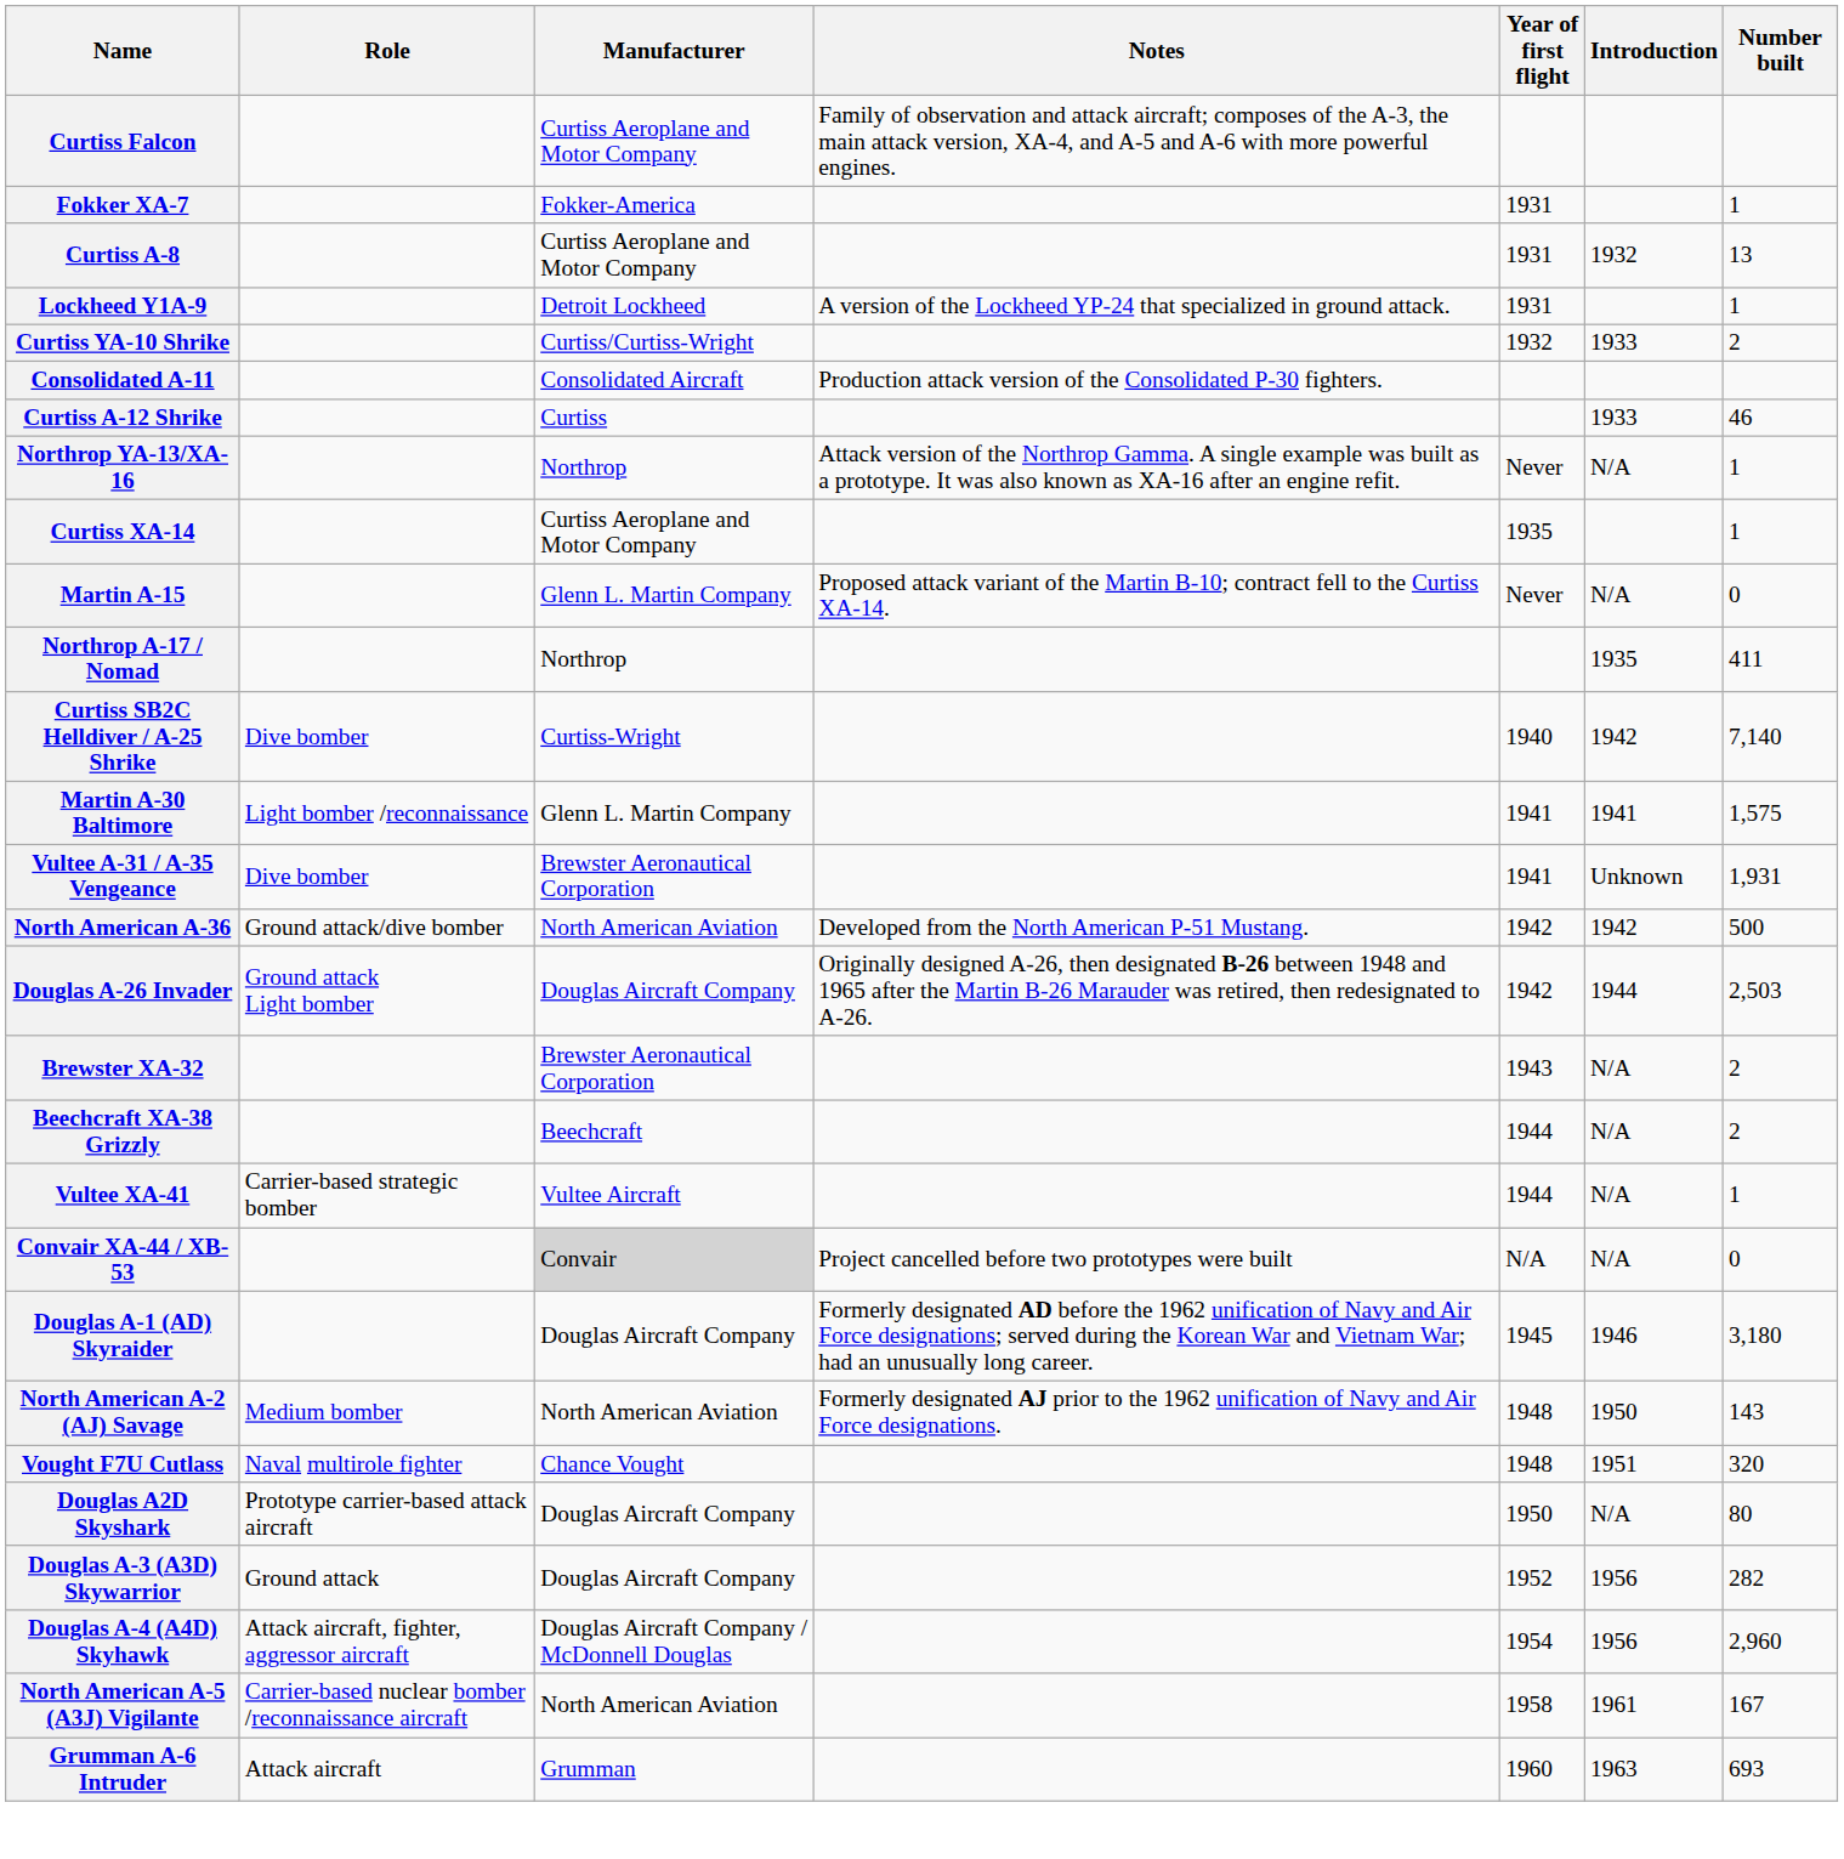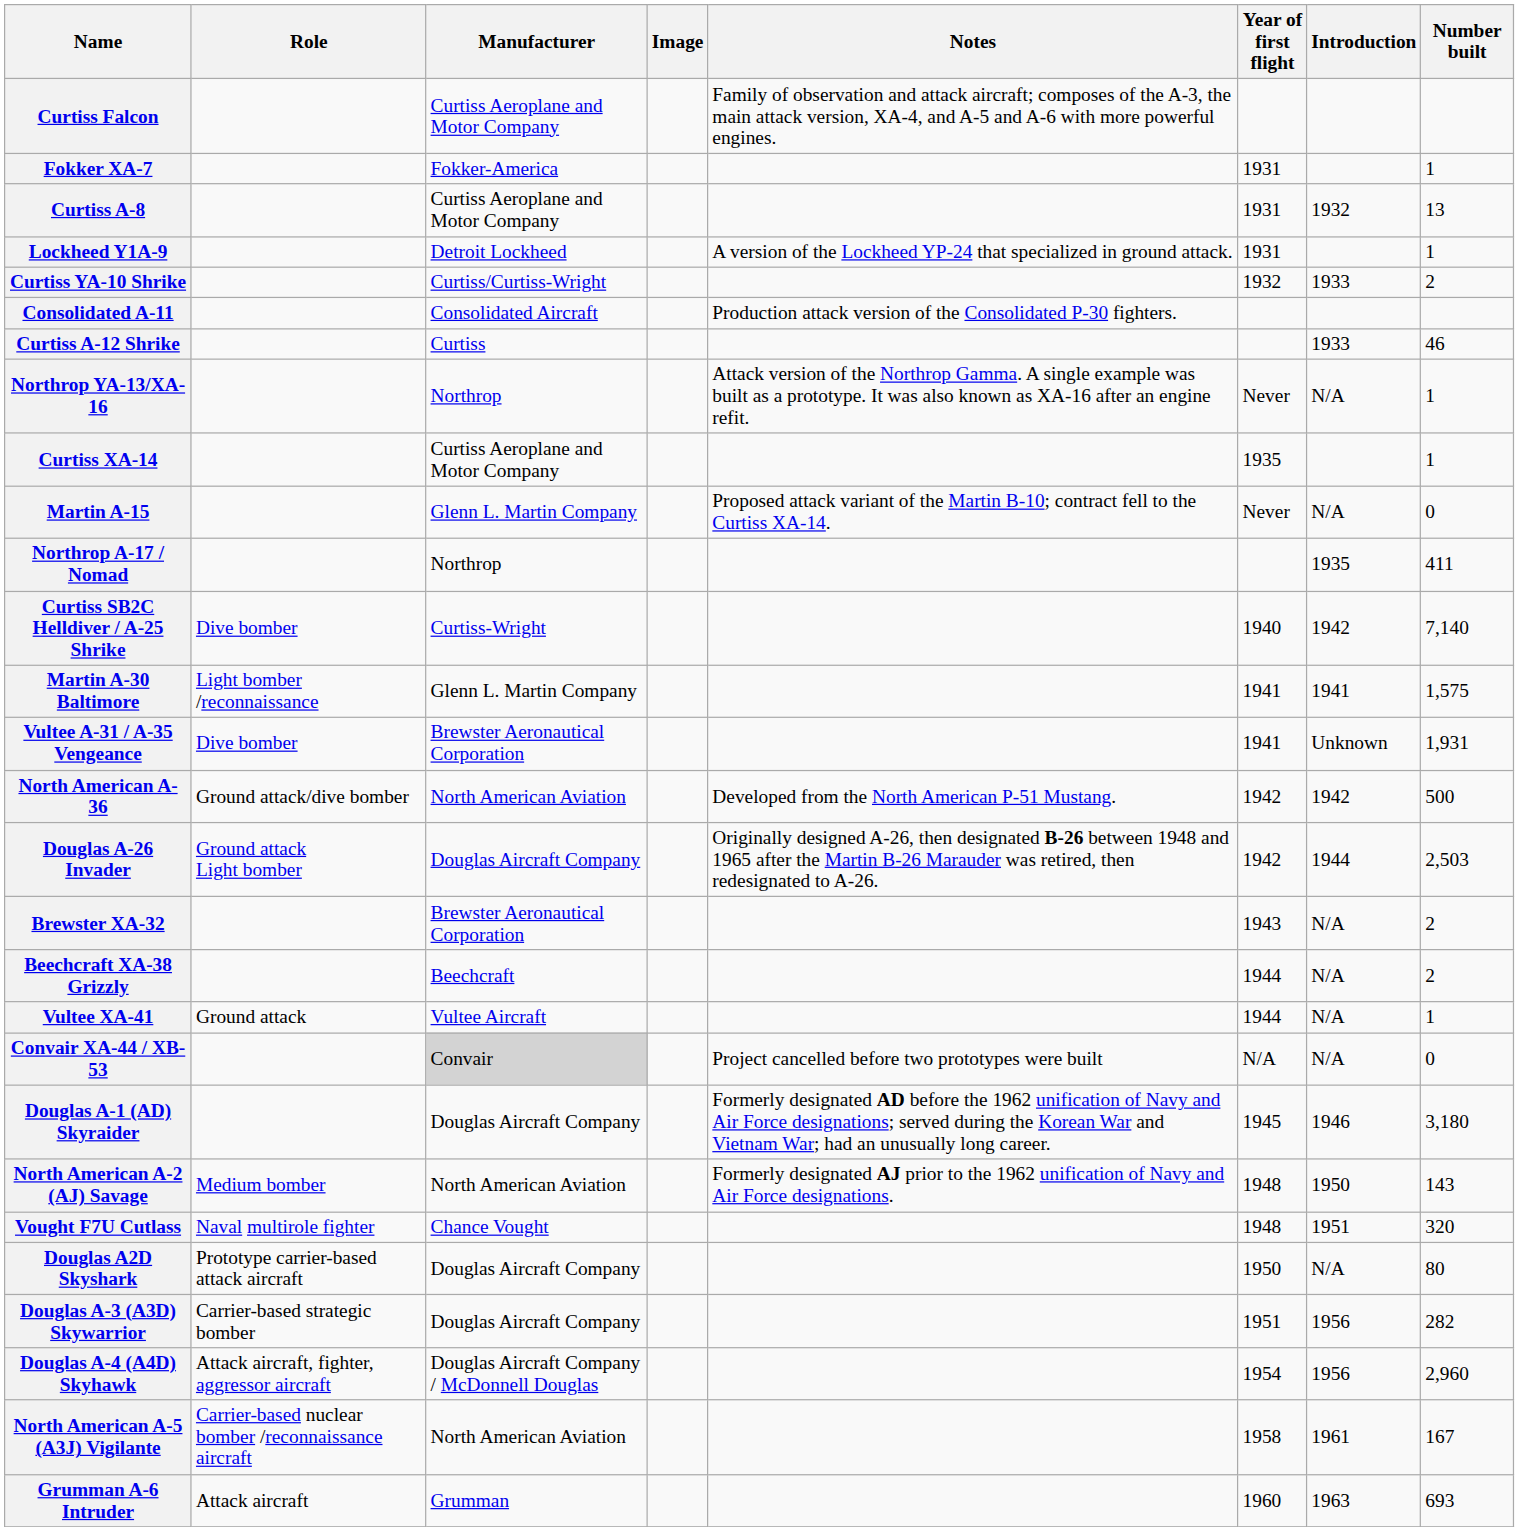+ column: Image
Vultee XA-41 | Role: Carrier-based strategic bomber -> Ground attack
Douglas A-3 (A3D) Skywarrior | Role: Ground attack -> Carrier-based strategic bomber
Douglas A-3 (A3D) Skywarrior | Year of first flight: 1952 -> 1951
